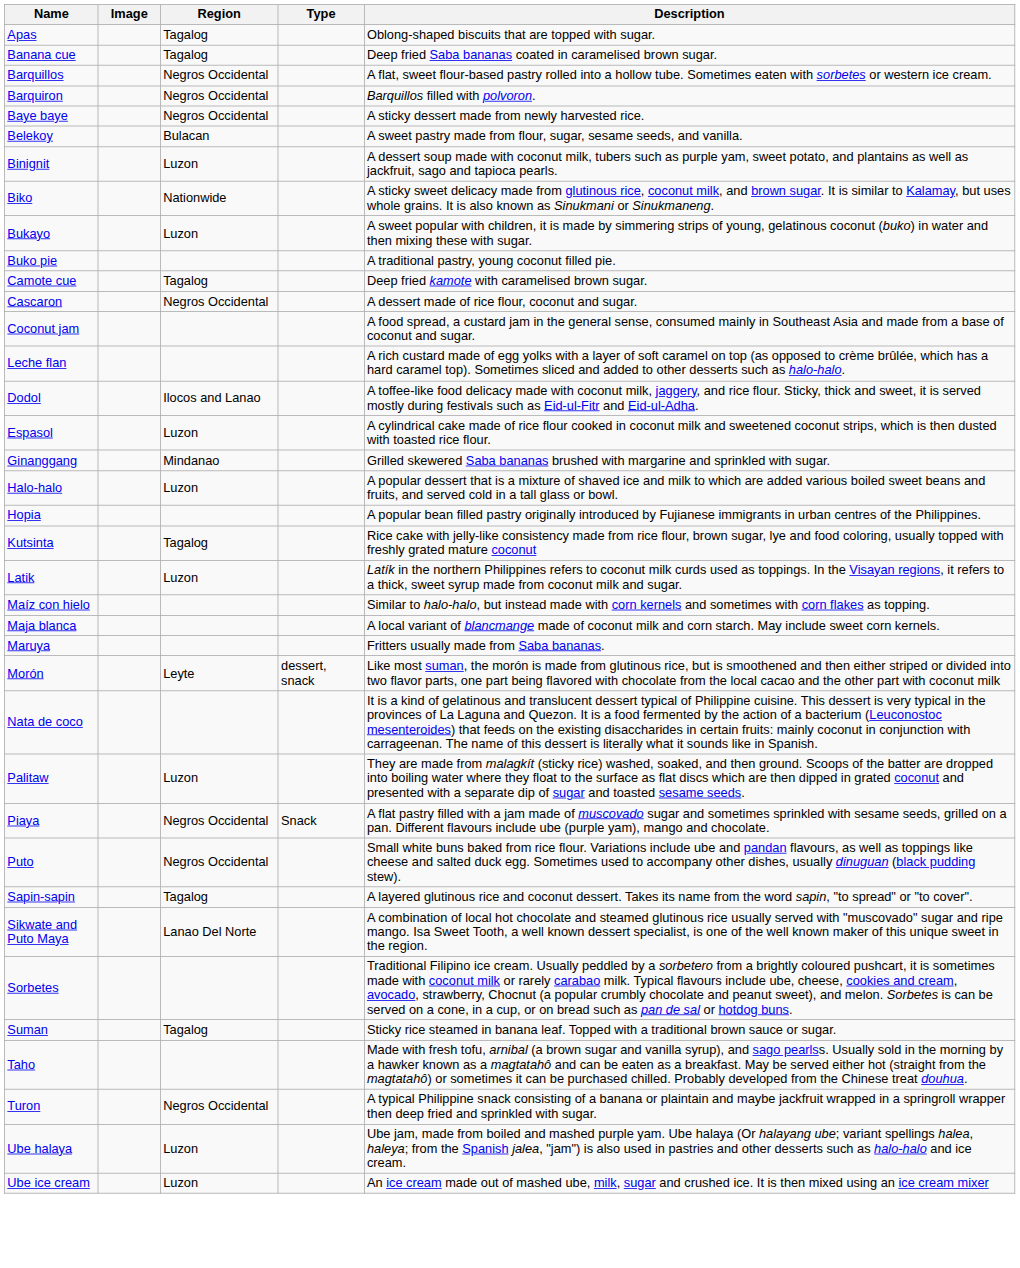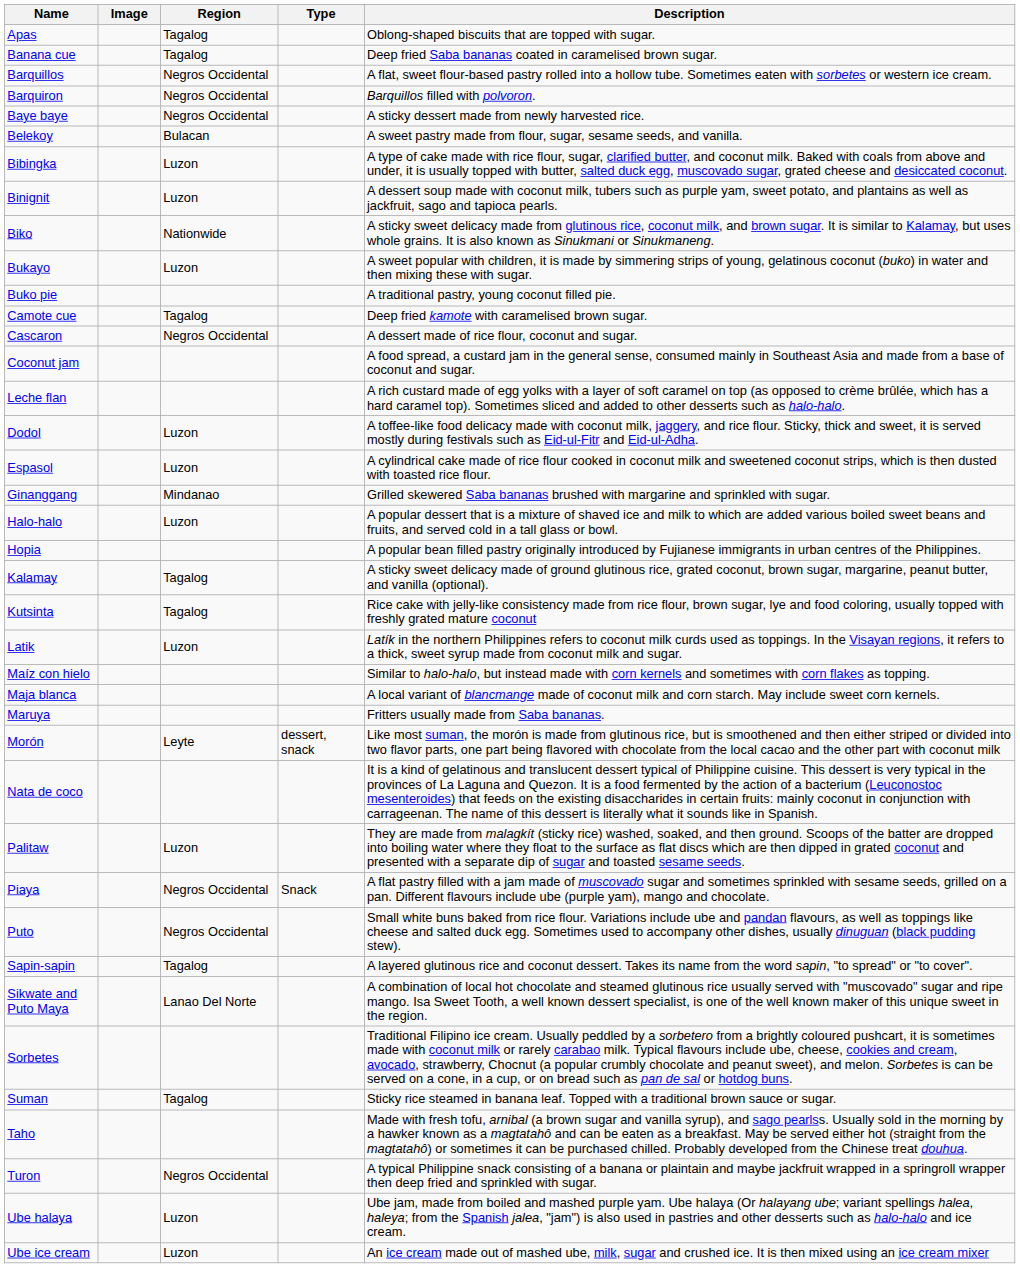+ row: Bibingka | Luzon | A type of cake made with rice flour, sugar, clarified butter, and coconut milk. Baked with coals from above and under, it is usually topped with butter, salted duck egg, muscovado sugar, grated cheese and desiccated coconut.
Dodol | Region: Ilocos and Lanao -> Luzon
+ row: Kalamay | Tagalog | A sticky sweet delicacy made of ground glutinous rice, grated coconut, brown sugar, margarine, peanut butter, and vanilla (optional).
